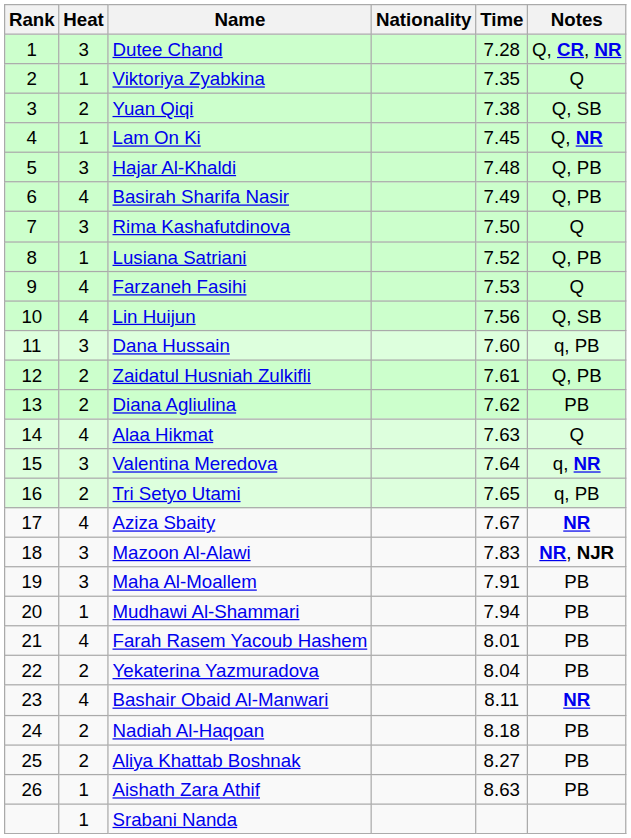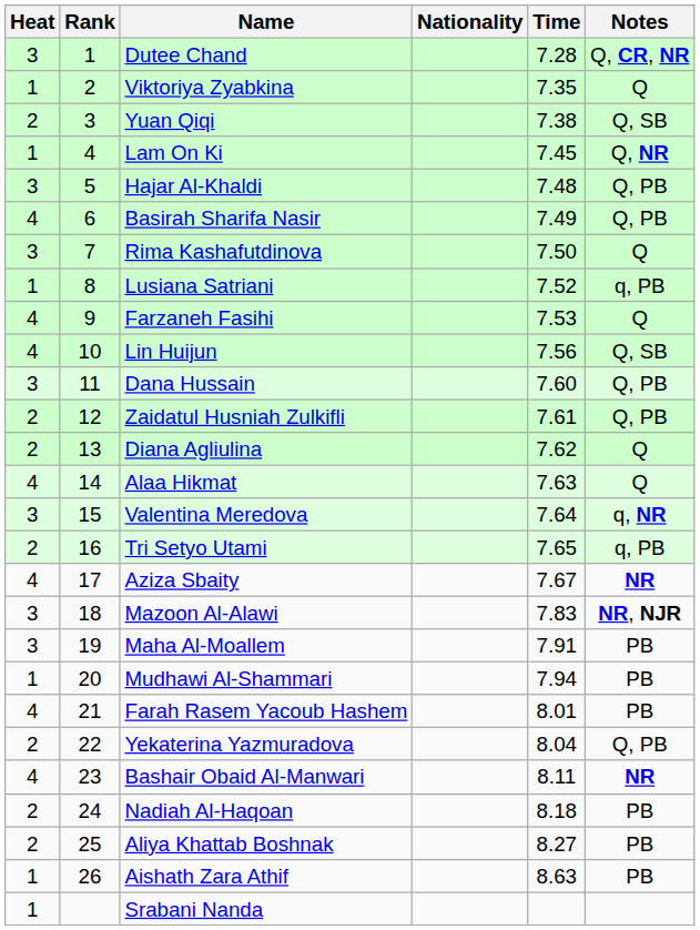columns swapped: Rank <-> Heat
Lusiana Satriani | Notes: Q, PB -> q, PB
Dana Hussain | Notes: q, PB -> Q, PB
Diana Agliulina | Notes: PB -> Q
Yekaterina Yazmuradova | Notes: PB -> Q, PB
